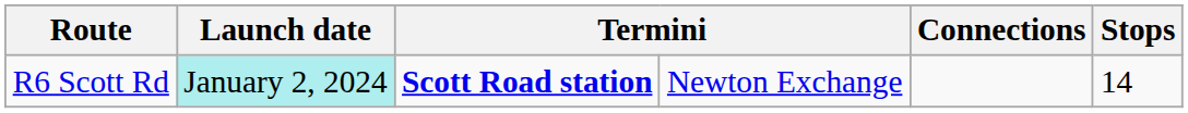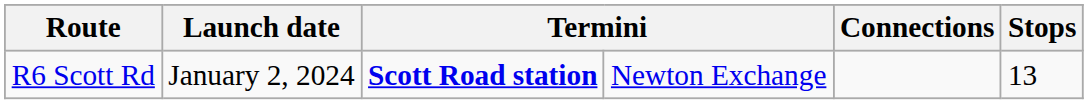R6 Scott Rd | Launch date: paleturquoise background -> no background
R6 Scott Rd | Stops: 14 -> 13
